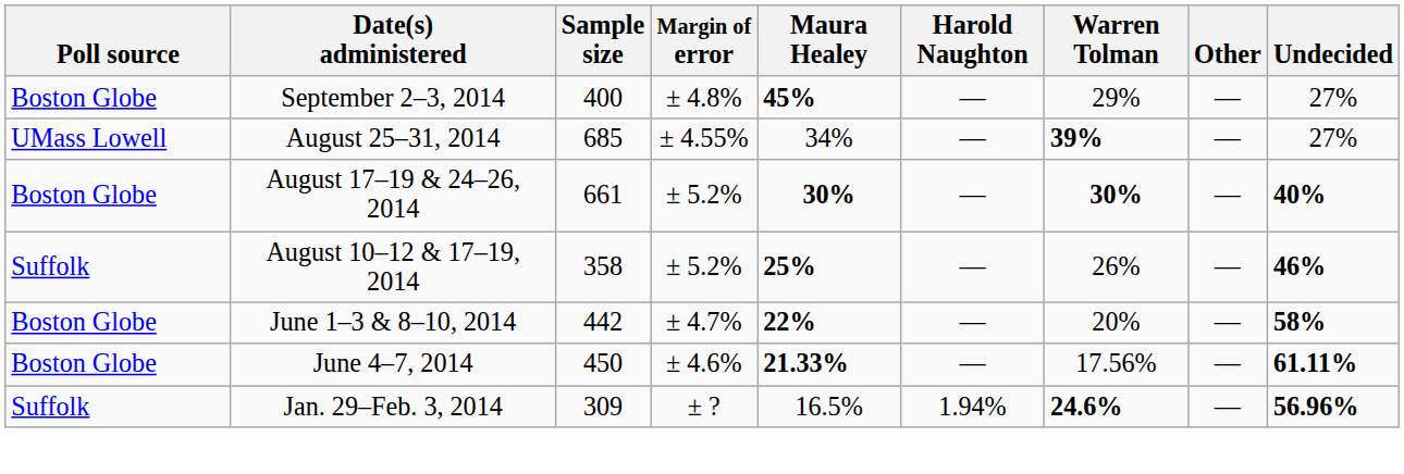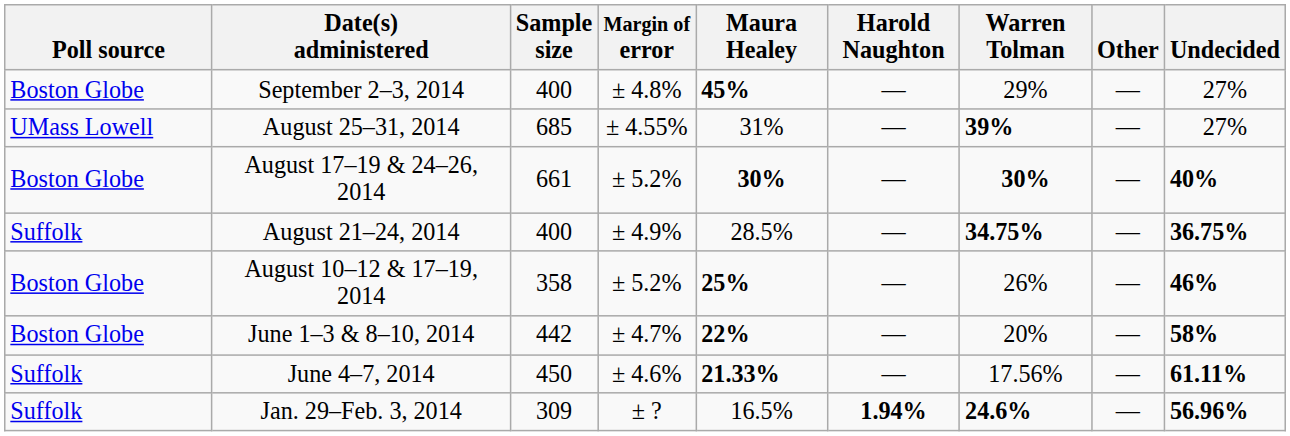August 25–31, 2014 | Maura Healey: 34% -> 31%
+ row: Suffolk | August 21–24, 2014 | 400 | ± 4.9% | 28.5% | — | 34.75% | — | 36.75%
August 10–12 & 17–19, 2014 | Poll source: Suffolk -> Boston Globe
June 4–7, 2014 | Poll source: Boston Globe -> Suffolk
Jan. 29–Feb. 3, 2014 | Harold Naughton: normal -> bold
